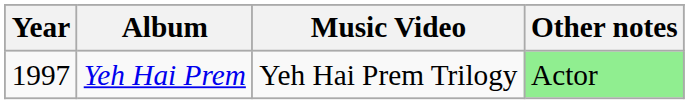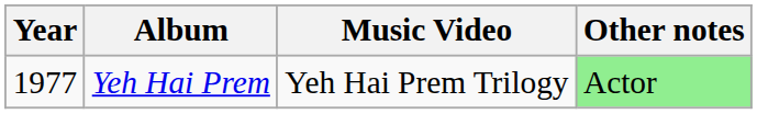Yeh Hai Prem | Year: 1997 -> 1977
